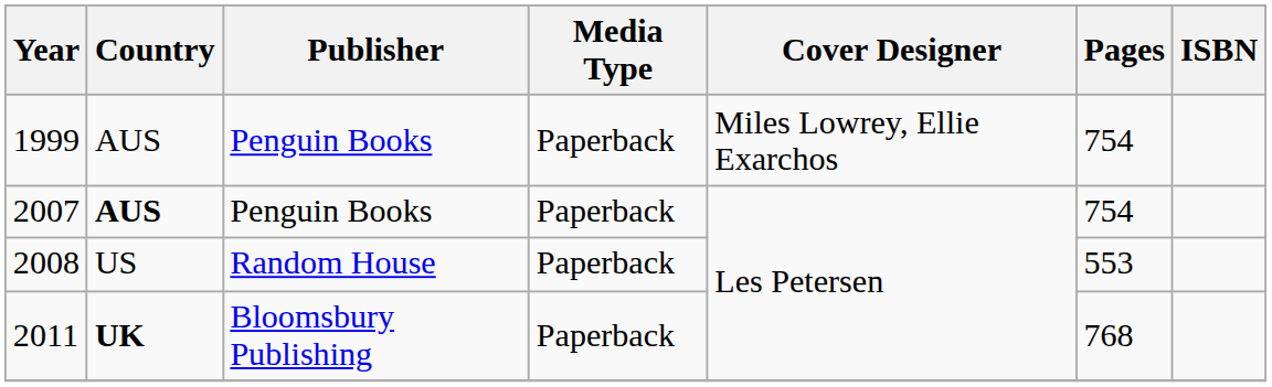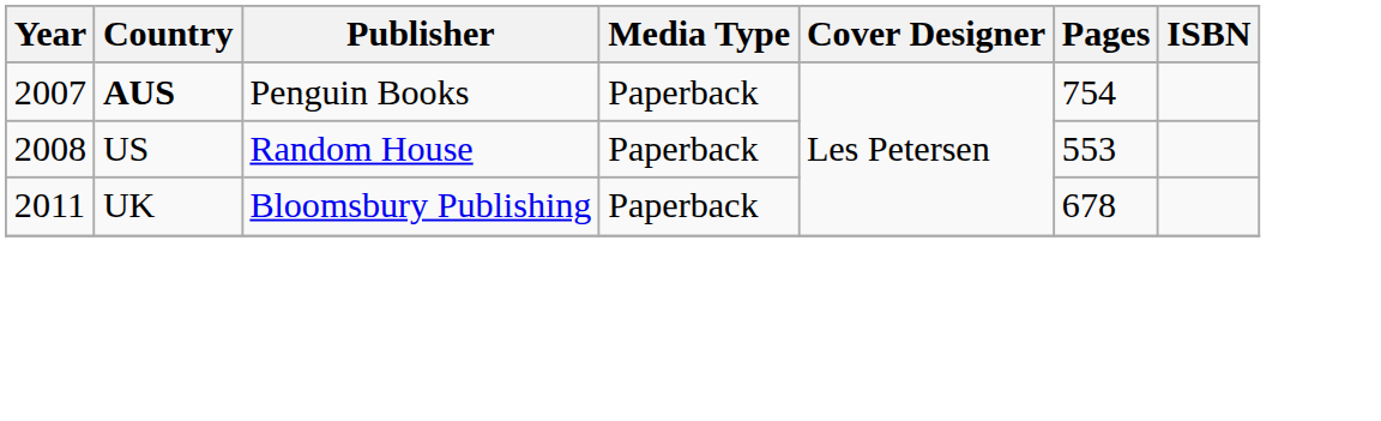- row: 1999 | AUS | Penguin Books | Paperback | Miles Lowrey, Ellie Exarchos | 754
2011 | Country: bold -> normal
2011 | Pages: 768 -> 678
